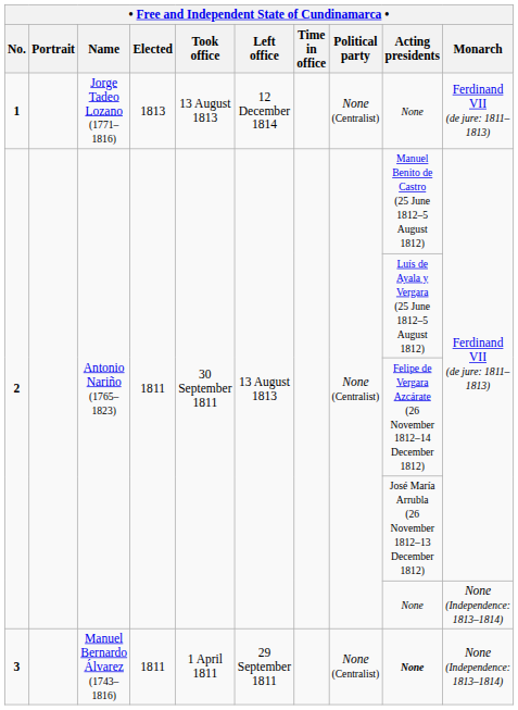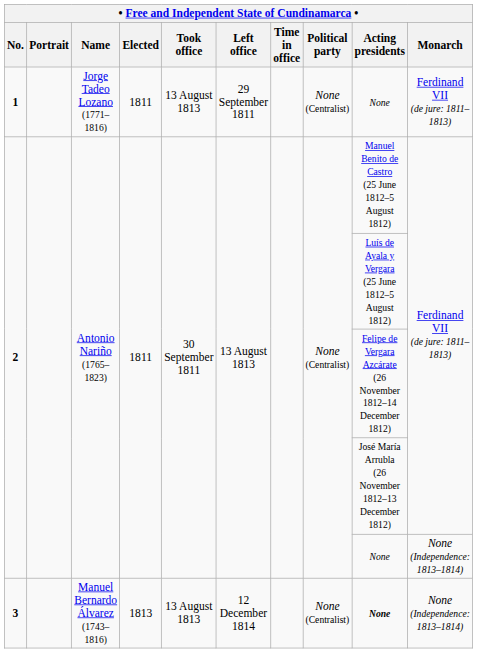1 | Elected: 1813 -> 1811
1 | Left office: 12 December 1814 -> 29 September 1811
3 | Elected: 1811 -> 1813
3 | Took office: 1 April 1811 -> 13 August 1813
3 | Left office: 29 September 1811 -> 12 December 1814
